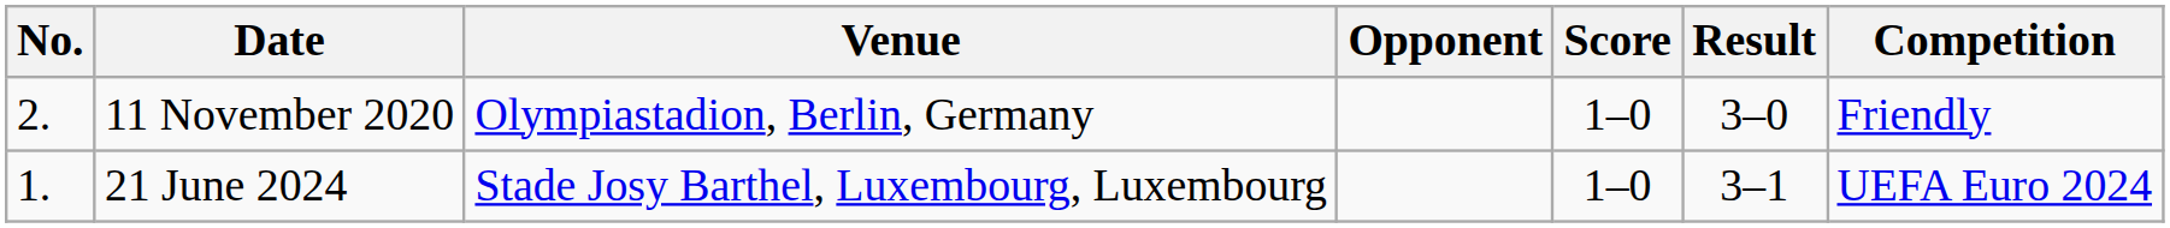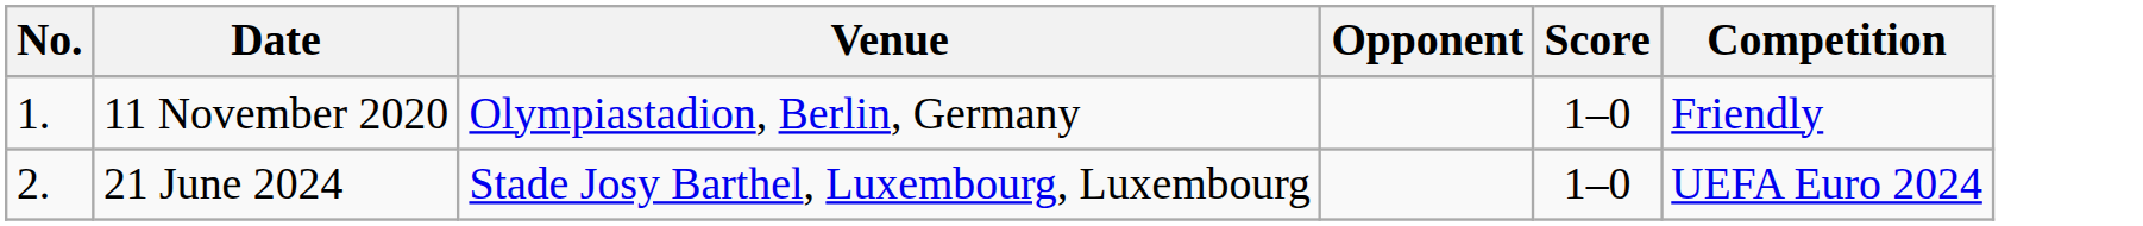- column: Result | 3–0 | 3–1
11 November 2020 | No.: 2. -> 1.
21 June 2024 | No.: 1. -> 2.
